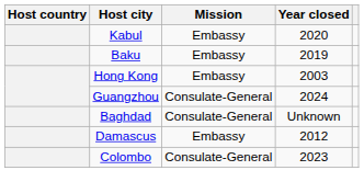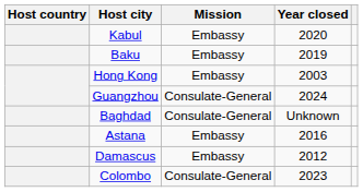+ row: Astana | Embassy | 2016
